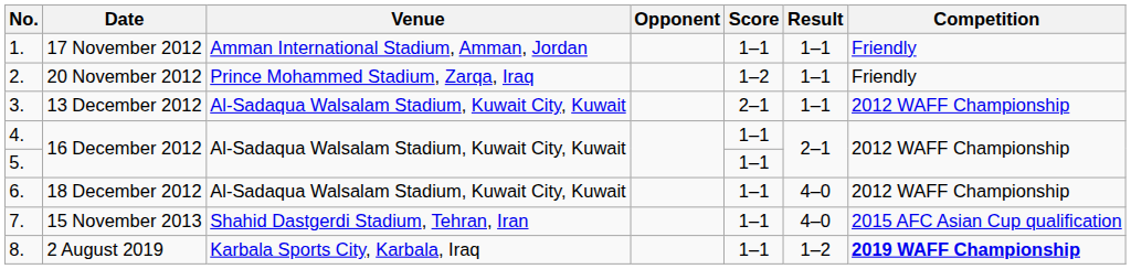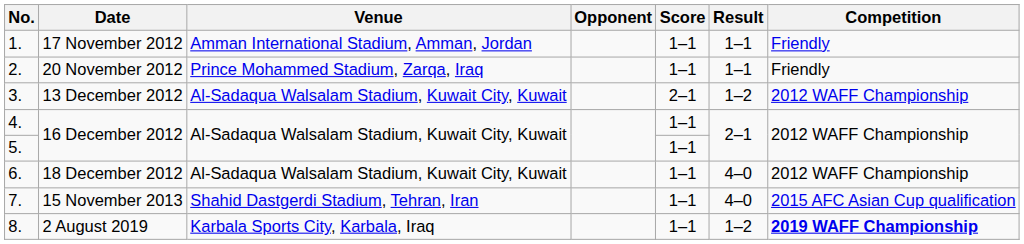2. | Score: 1–2 -> 1–1
3. | Result: 1–1 -> 1–2
